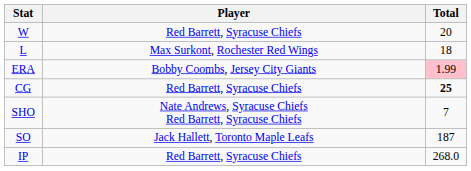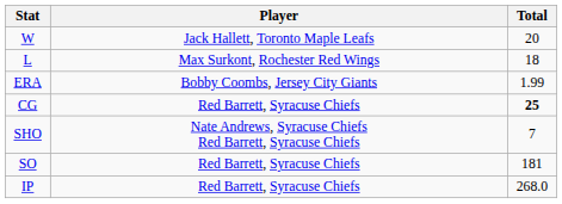W | Player: Red Barrett, Syracuse Chiefs -> Jack Hallett, Toronto Maple Leafs
ERA | Total: pink background -> no background
SO | Player: Jack Hallett, Toronto Maple Leafs -> Red Barrett, Syracuse Chiefs
SO | Total: 187 -> 181
